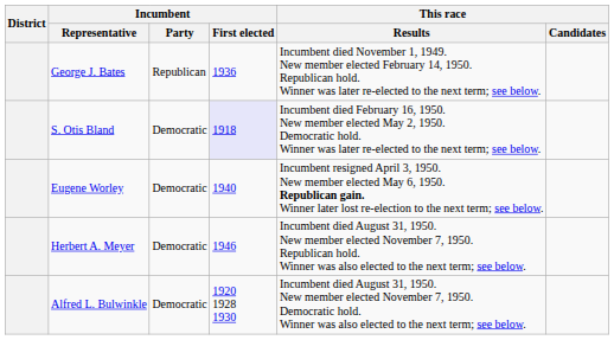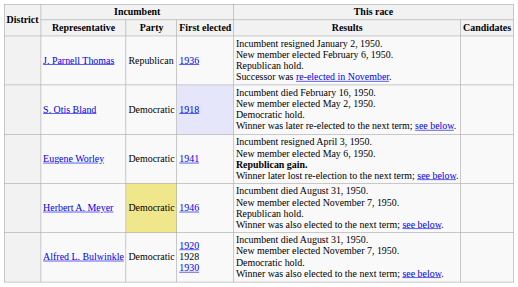+ row: J. Parnell Thomas | Republican | 1936 | Incumbent resigned January 2, 1950. New member elected February 6, 1950. Republican hold. Successor was re-elected in November.
- row: George J. Bates | Republican | 1936 | Incumbent died November 1, 1949. New member elected February 14, 1950. Republican hold. Winner was later re-elected to the next term; see below.
Eugene Worley | Incumbent / First elected: 1940 -> 1941
Herbert A. Meyer | Incumbent / Party: no background -> khaki background
